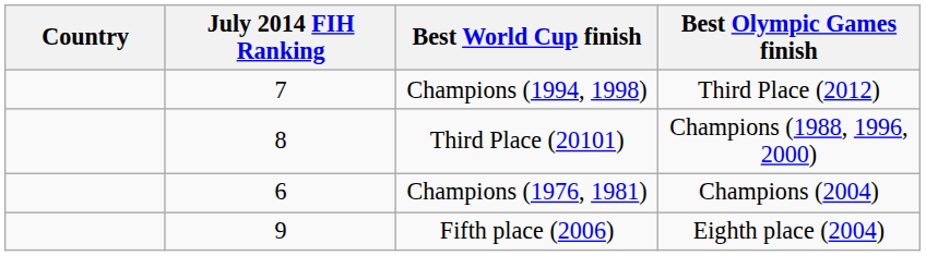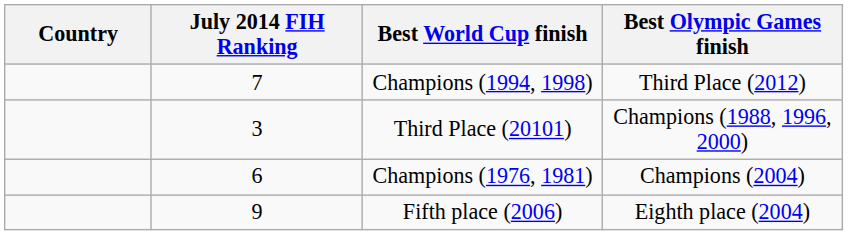Third Place (20101) | July 2014 FIH Ranking: 8 -> 3
